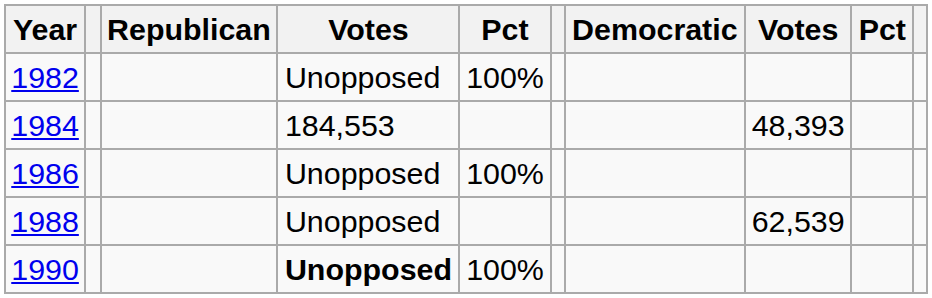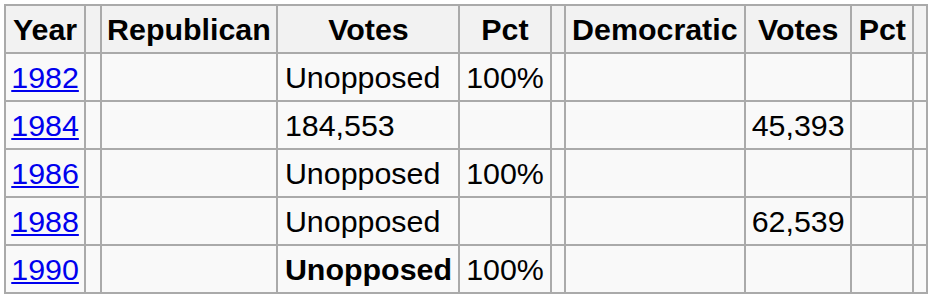1984 | column 8: 48,393 -> 45,393
